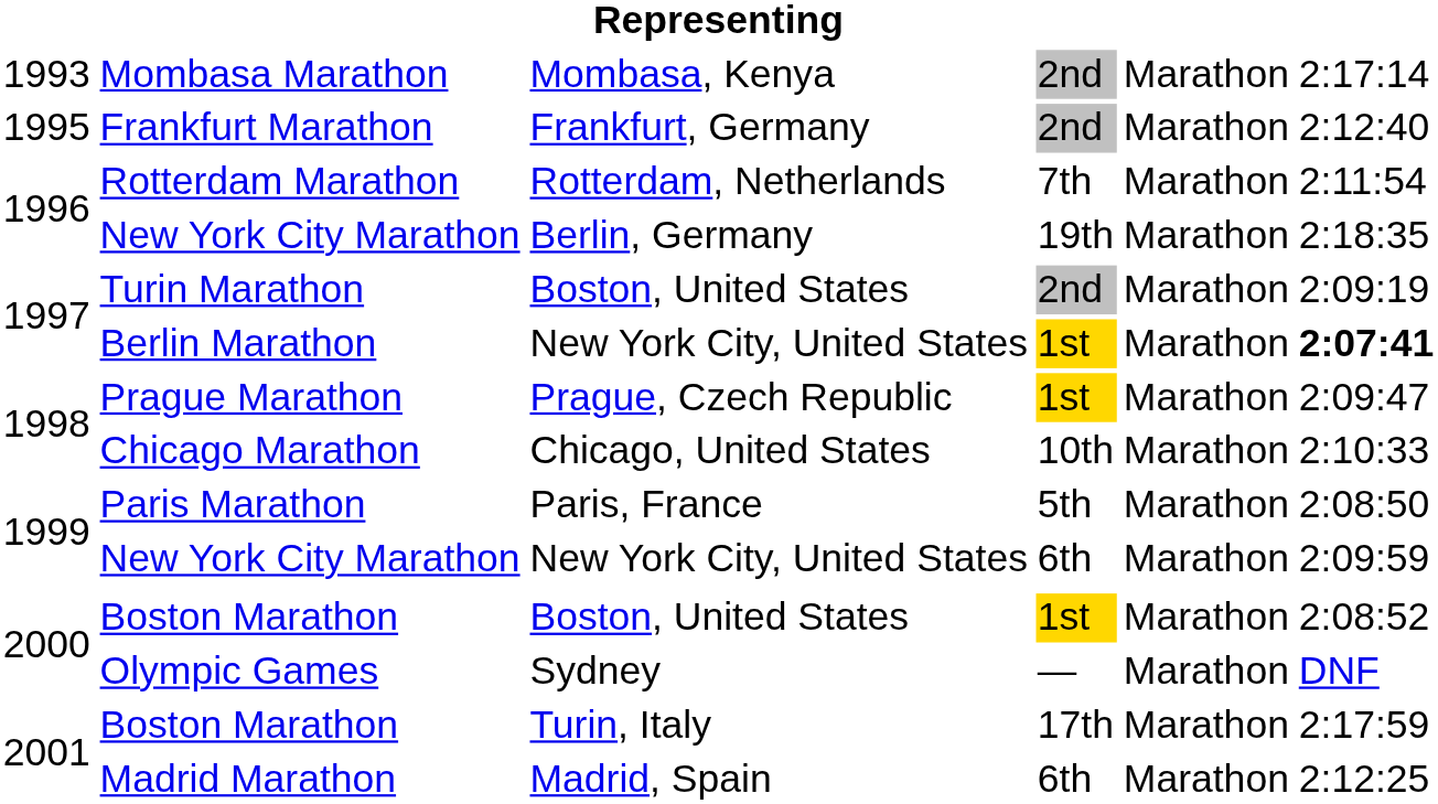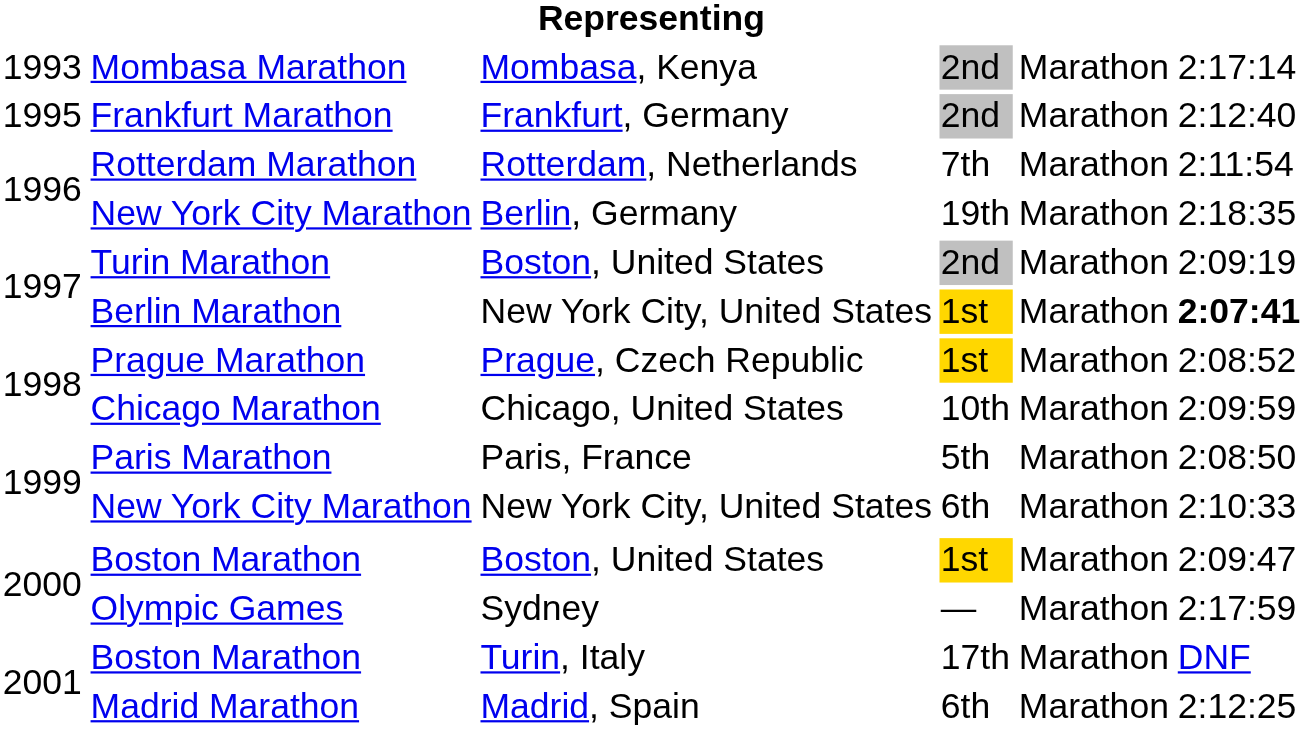Prague Marathon | column 6: 2:09:47 -> 2:08:52
Chicago Marathon | column 6: 2:10:33 -> 2:09:59
New York City Marathon / 6th | column 6: 2:09:59 -> 2:10:33
Boston Marathon / 1st | column 6: 2:08:52 -> 2:09:47
Olympic Games | column 6: DNF -> 2:17:59
Boston Marathon / 17th | column 6: 2:17:59 -> DNF
